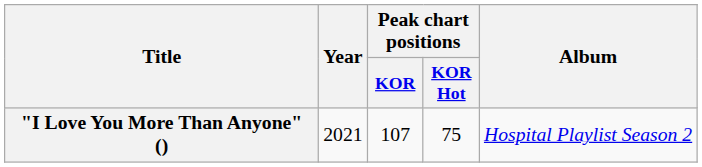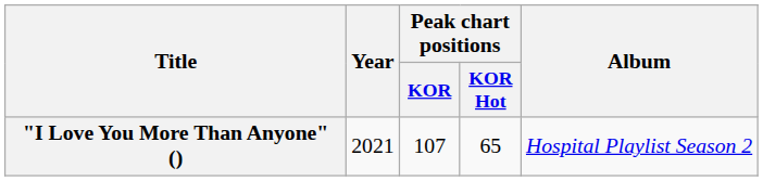"I Love You More Than Anyone" () | Peak chart positions / KOR Hot: 75 -> 65
